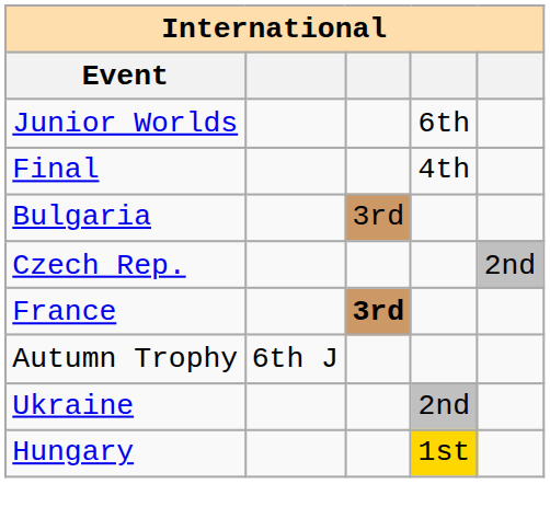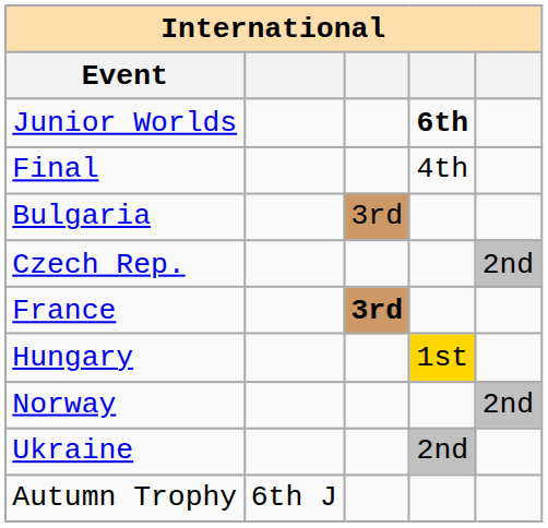Junior Worlds | column 4: normal -> bold
rows swapped: Hungary <-> Autumn Trophy
+ row: Norway | 2nd
